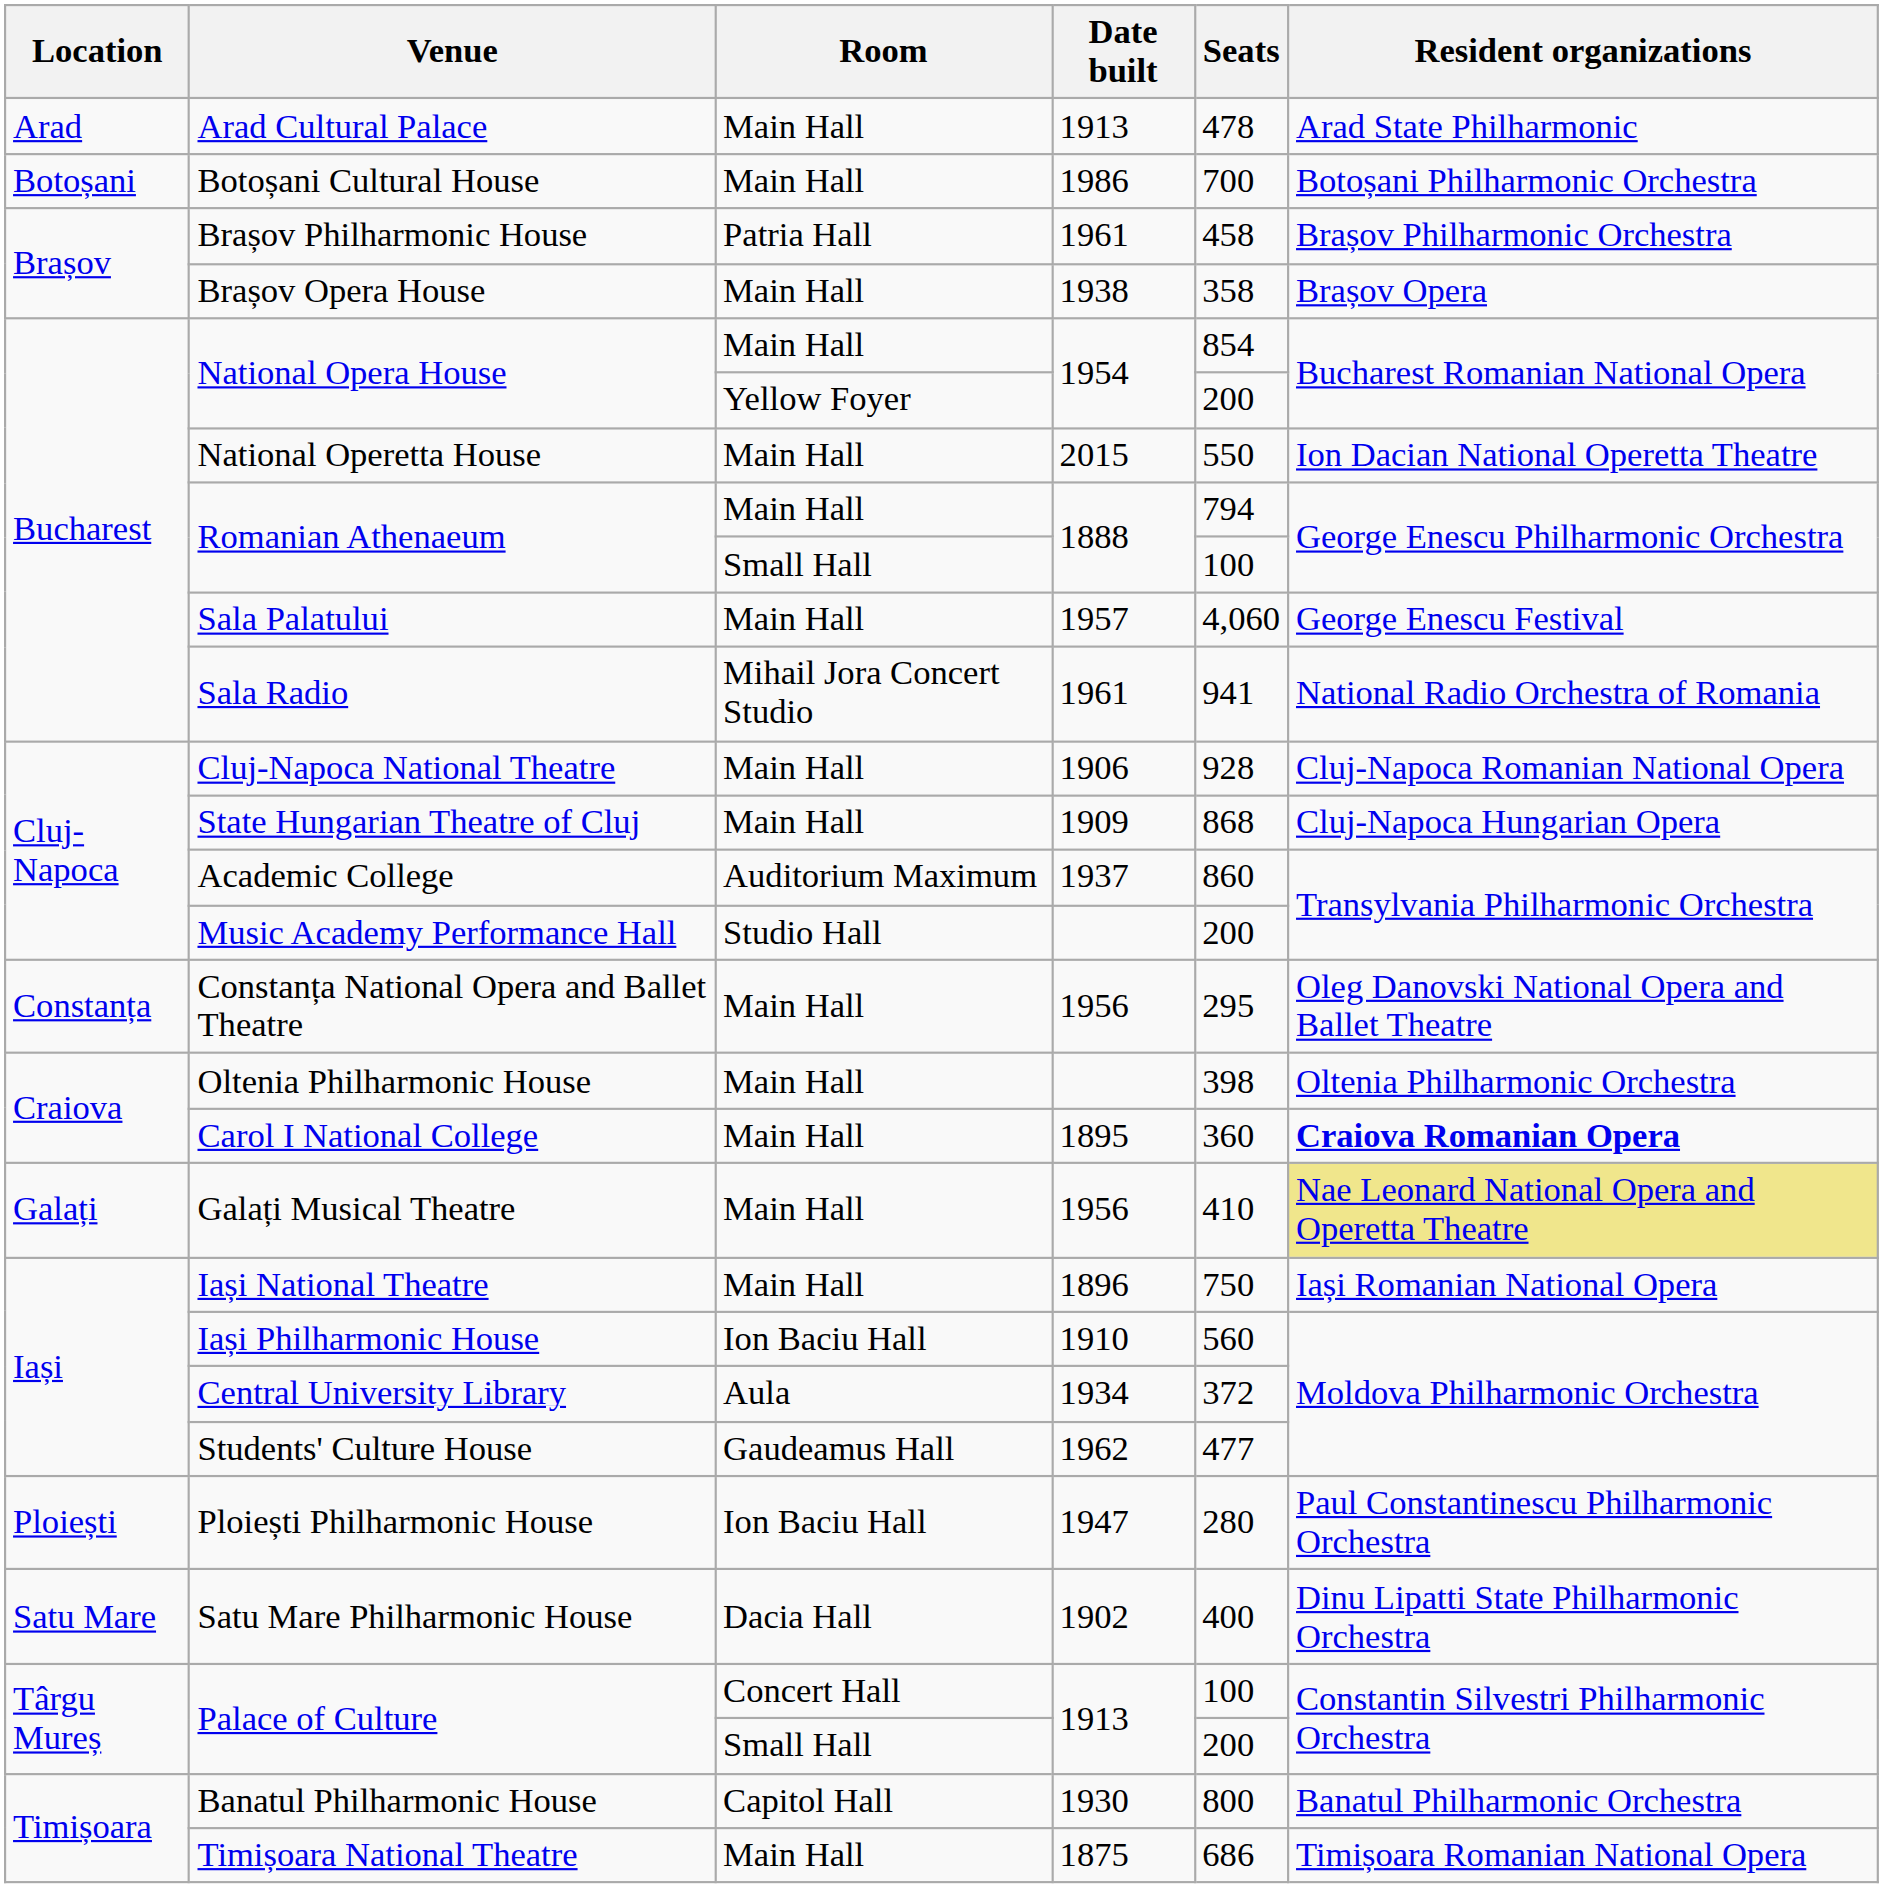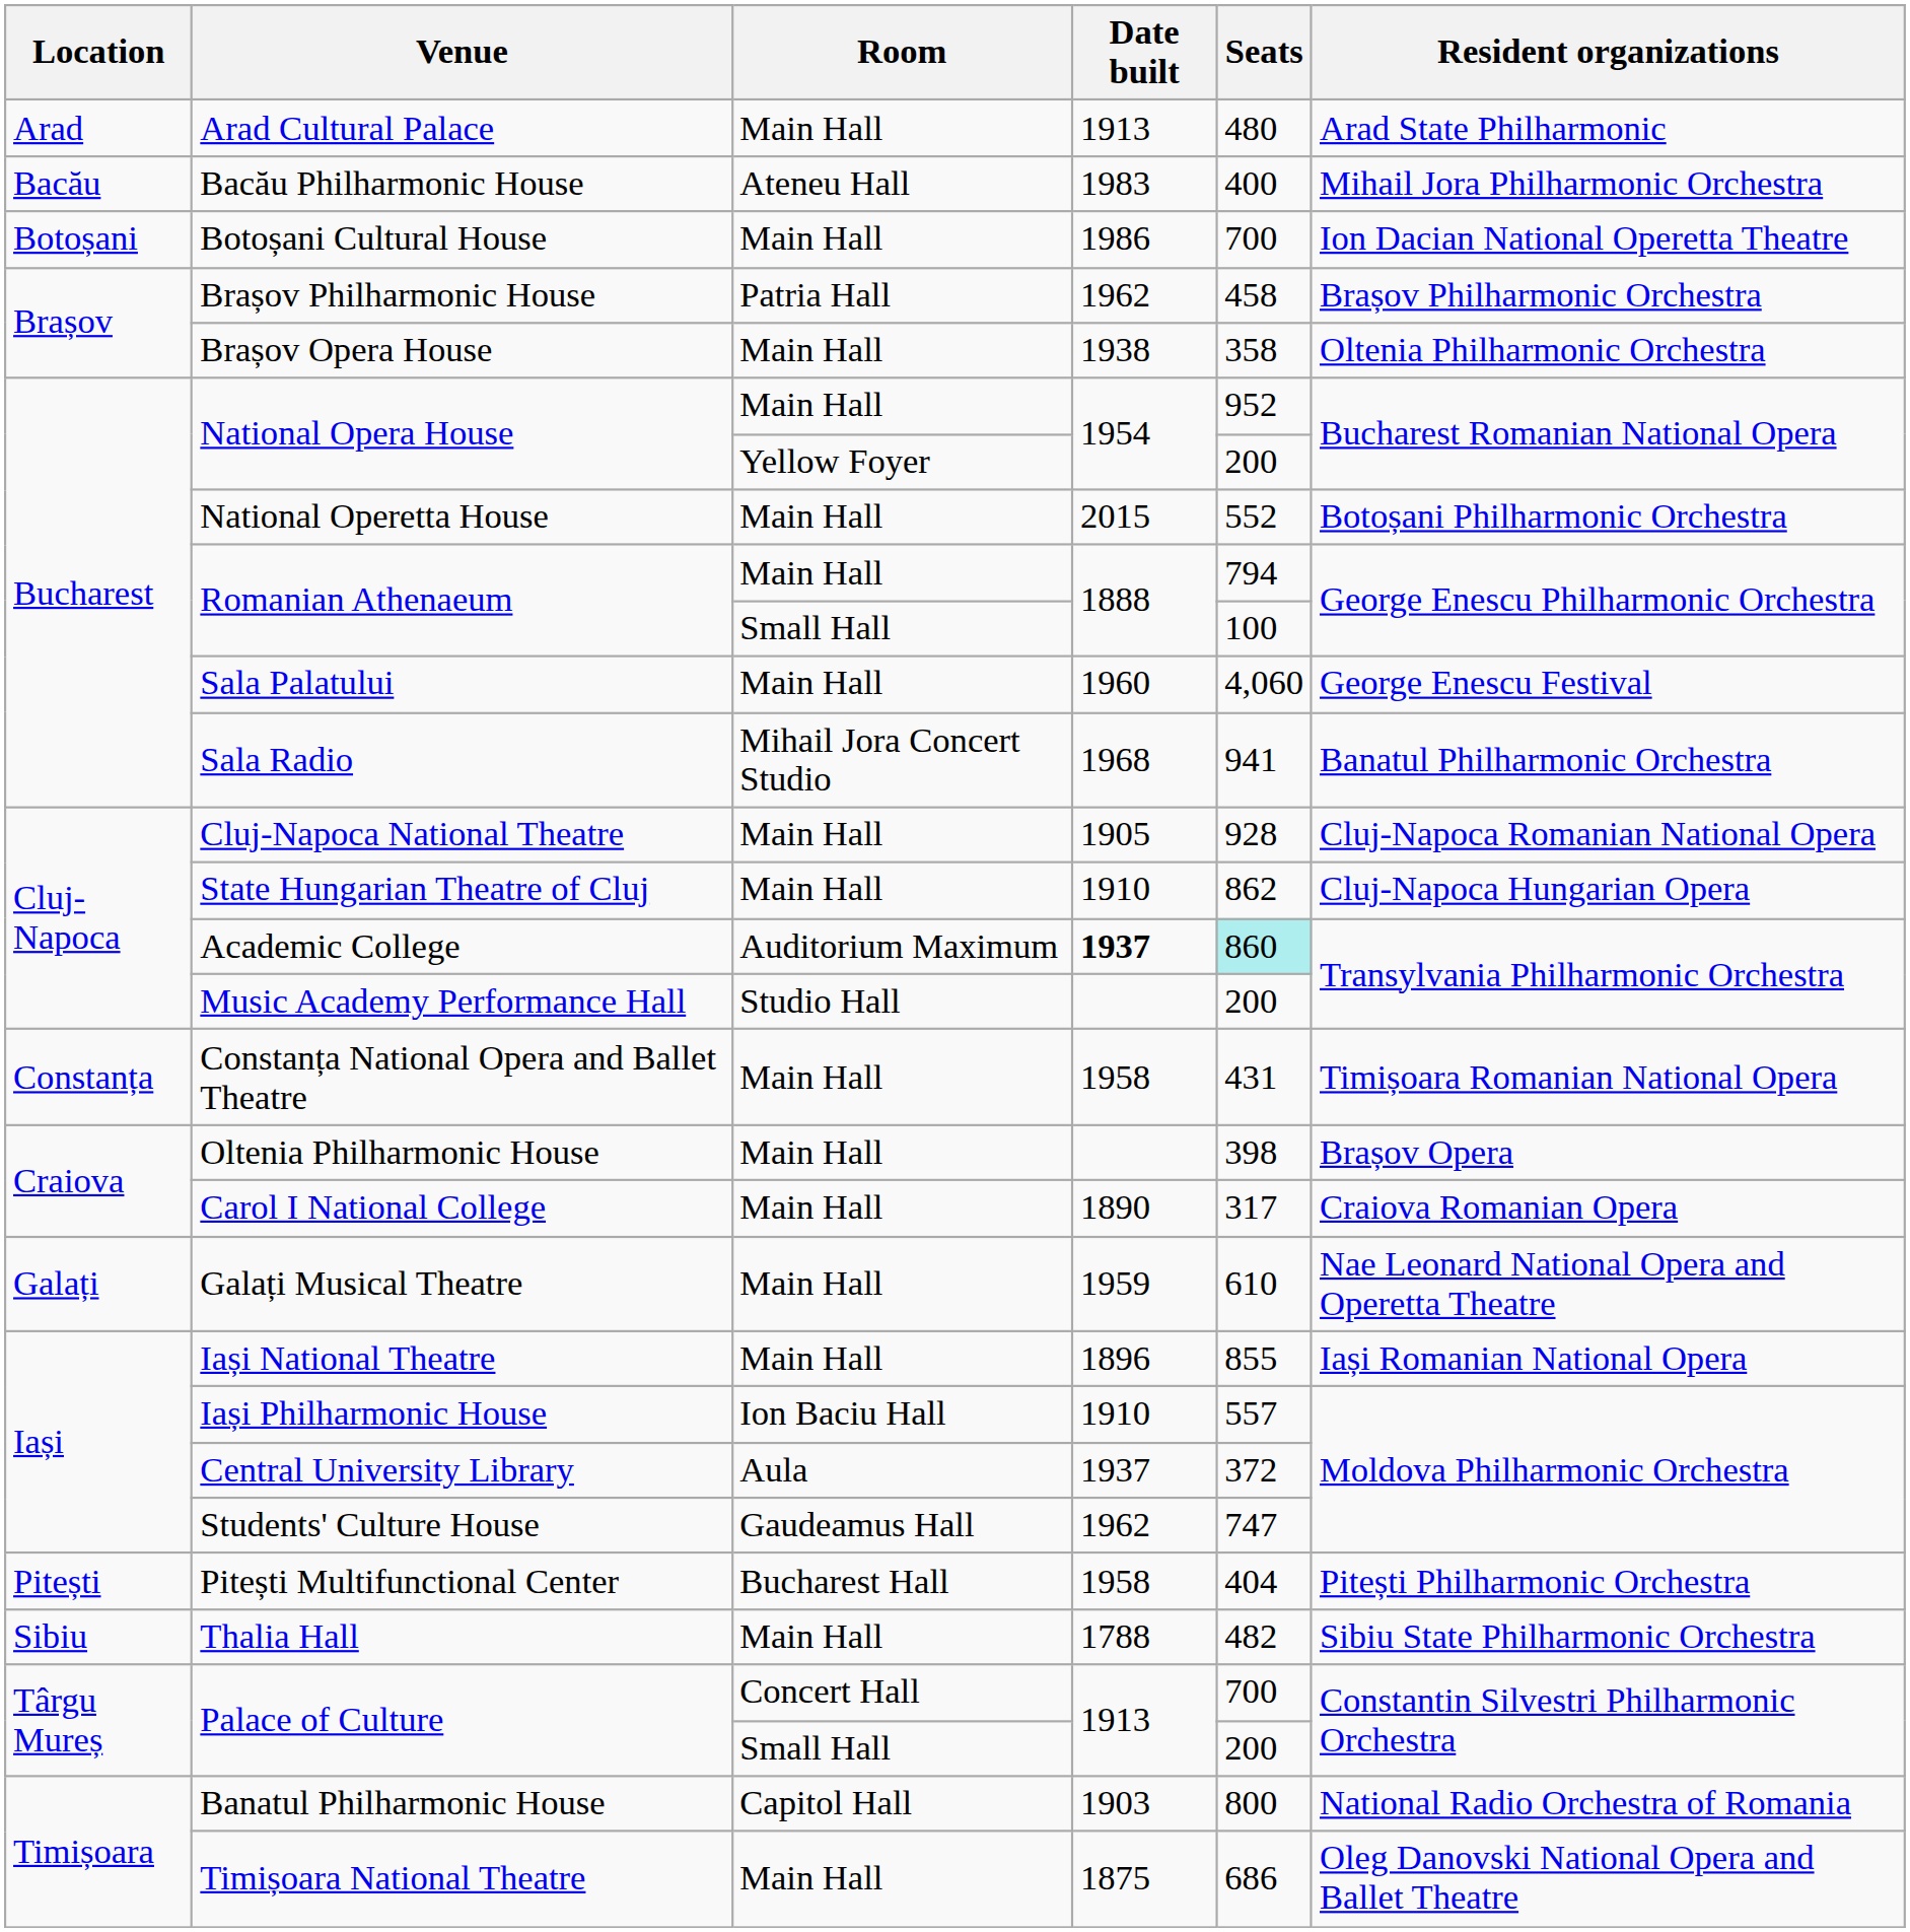Arad Cultural Palace | Seats: 478 -> 480
+ row: Bacău | Bacău Philharmonic House | Ateneu Hall | 1983 | 400 | Mihail Jora Philharmonic Orchestra
Botoșani Cultural House | Resident organizations: Botoșani Philharmonic Orchestra -> Ion Dacian National Operetta Theatre
Brașov Philharmonic House | Date built: 1961 -> 1962
Brașov Opera House | Resident organizations: Brașov Opera -> Oltenia Philharmonic Orchestra
National Opera House / Main Hall | Seats: 854 -> 952
National Operetta House | Seats: 550 -> 552
National Operetta House | Resident organizations: Ion Dacian National Operetta Theatre -> Botoșani Philharmonic Orchestra
Sala Palatului | Date built: 1957 -> 1960
Sala Radio | Date built: 1961 -> 1968
Sala Radio | Resident organizations: National Radio Orchestra of Romania -> Banatul Philharmonic Orchestra
Cluj-Napoca National Theatre | Date built: 1906 -> 1905
State Hungarian Theatre of Cluj | Date built: 1909 -> 1910
State Hungarian Theatre of Cluj | Seats: 868 -> 862
Academic College | Date built: normal -> bold
Academic College | Seats: no background -> paleturquoise background
Constanța National Opera and Ballet Theatre | Date built: 1956 -> 1958
Constanța National Opera and Ballet Theatre | Seats: 295 -> 431
Constanța National Opera and Ballet Theatre | Resident organizations: Oleg Danovski National Opera and Ballet Theatre -> Timișoara Romanian National Opera
Oltenia Philharmonic House | Resident organizations: Oltenia Philharmonic Orchestra -> Brașov Opera
Carol I National College | Date built: 1895 -> 1890
Carol I National College | Seats: 360 -> 317
Carol I National College | Resident organizations: bold -> normal
Galați Musical Theatre | Date built: 1956 -> 1959
Galați Musical Theatre | Seats: 410 -> 610
Galați Musical Theatre | Resident organizations: khaki background -> no background
Iași National Theatre | Seats: 750 -> 855
Iași Philharmonic House | Seats: 560 -> 557
Central University Library | Date built: 1934 -> 1937
Students' Culture House | Seats: 477 -> 747
+ row: Pitești | Pitești Multifunctional Center | Bucharest Hall | 1958 | 404 | Pitești Philharmonic Orchestra
- row: Ploiești | Ploiești Philharmonic House | Ion Baciu Hall | 1947 | 280 | Paul Constantinescu Philharmonic Orchestra
- row: Satu Mare | Satu Mare Philharmonic House | Dacia Hall | 1902 | 400 | Dinu Lipatti State Philharmonic Orchestra
+ row: Sibiu | Thalia Hall | Main Hall | 1788 | 482 | Sibiu State Philharmonic Orchestra
Palace of Culture / Concert Hall | Seats: 100 -> 700
Banatul Philharmonic House | Date built: 1930 -> 1903
Banatul Philharmonic House | Resident organizations: Banatul Philharmonic Orchestra -> National Radio Orchestra of Romania
Timișoara National Theatre | Resident organizations: Timișoara Romanian National Opera -> Oleg Danovski National Opera and Ballet Theatre
